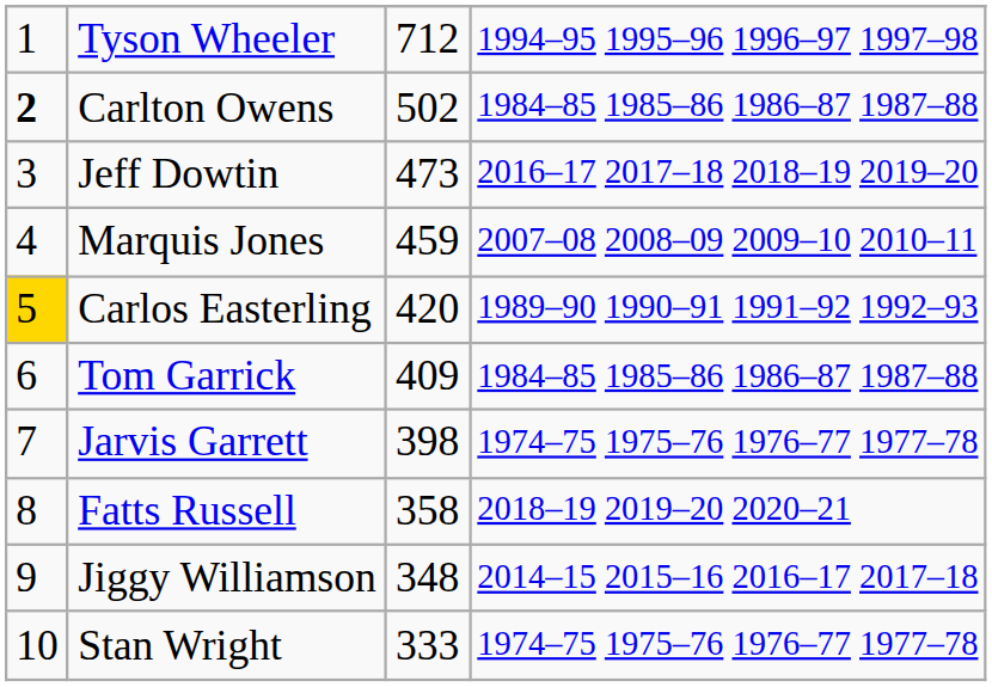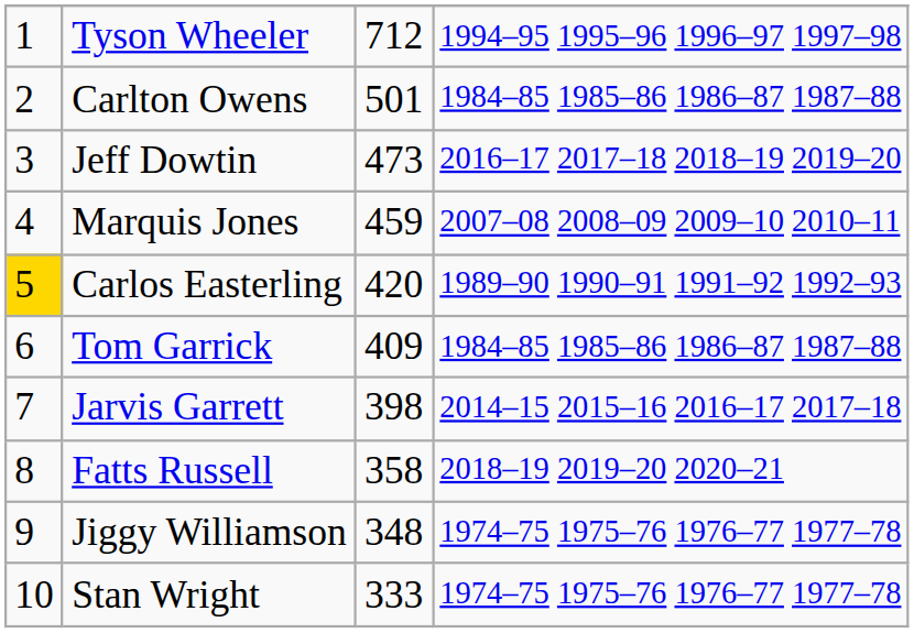Carlton Owens | column 1: bold -> normal
Carlton Owens | column 3: 502 -> 501
Jarvis Garrett | column 4: 1974–75 1975–76 1976–77 1977–78 -> 2014–15 2015–16 2016–17 2017–18
Jiggy Williamson | column 4: 2014–15 2015–16 2016–17 2017–18 -> 1974–75 1975–76 1976–77 1977–78
